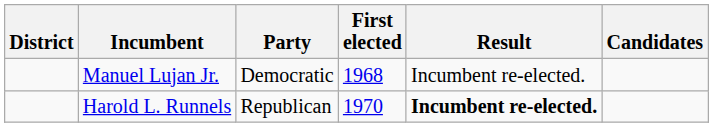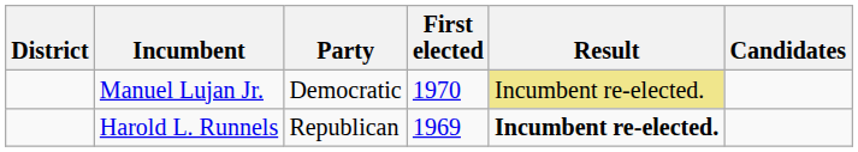Manuel Lujan Jr. | First elected: 1968 -> 1970
Manuel Lujan Jr. | Result: no background -> khaki background
Harold L. Runnels | First elected: 1970 -> 1969
